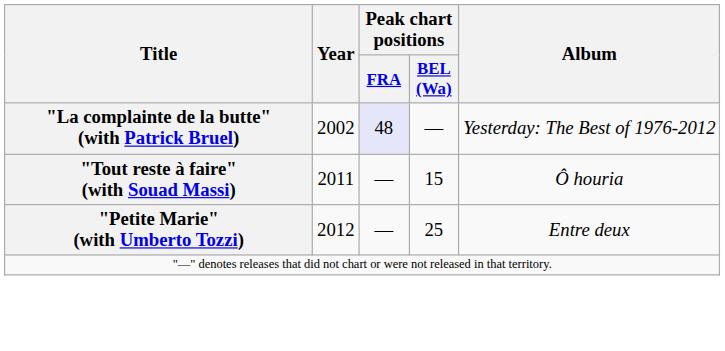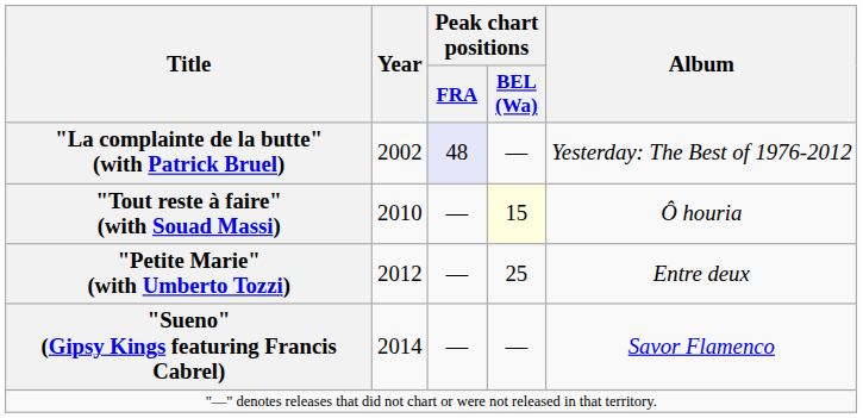"Tout reste à faire" (with Souad Massi) | Year: 2011 -> 2010
"Tout reste à faire" (with Souad Massi) | Peak chart positions / BEL (Wa): no background -> lightyellow background
+ row: "Sueno" (Gipsy Kings featuring Francis Cabrel) | 2014 | — | — | Savor Flamenco
